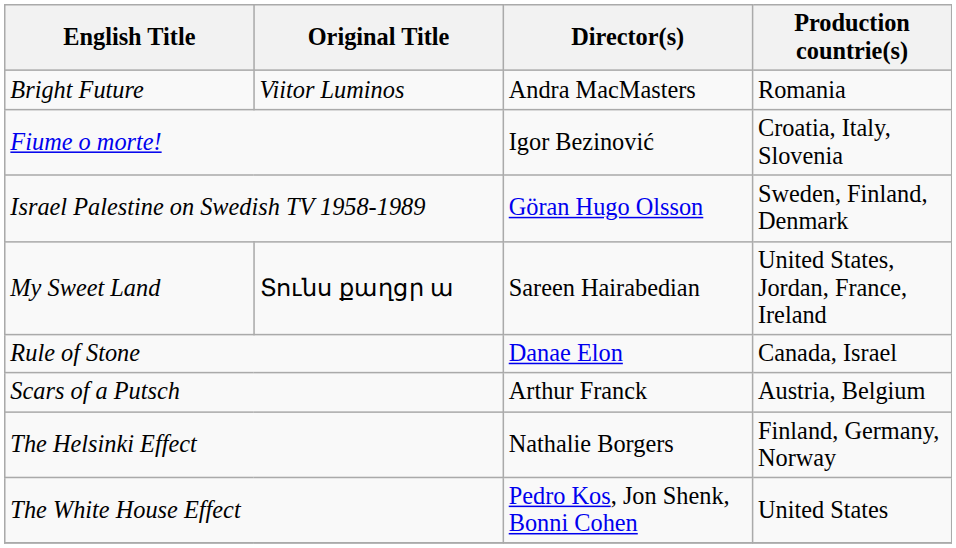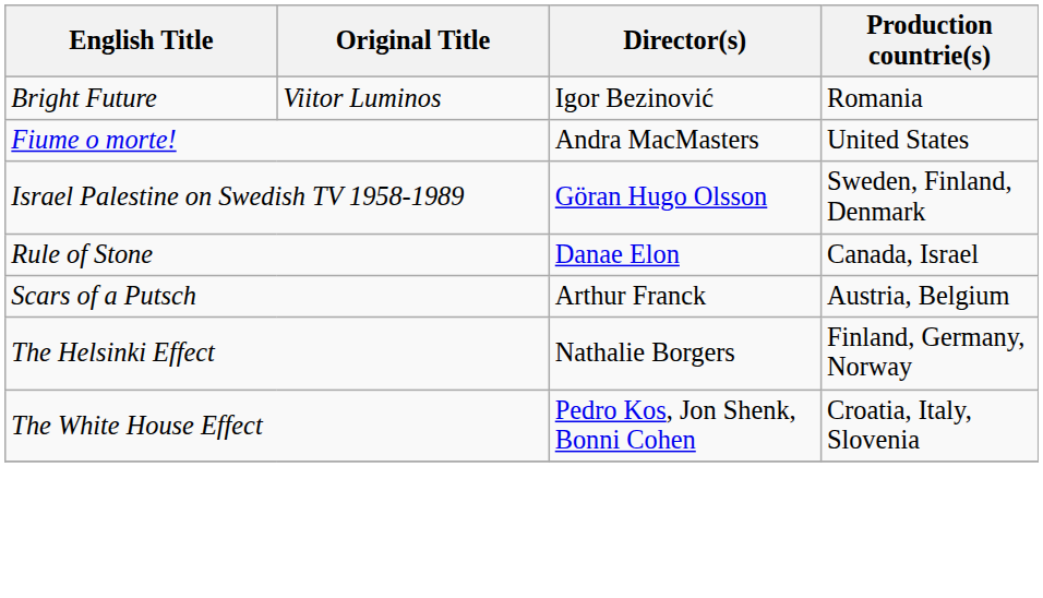Bright Future | Director(s): Andra MacMasters -> Igor Bezinović
Fiume o morte! | Director(s): Igor Bezinović -> Andra MacMasters
Fiume o morte! | Production countrie(s): Croatia, Italy, Slovenia -> United States
- row: My Sweet Land | Տունս քաղցր ա | Sareen Hairabedian | United States, Jordan, France, Ireland
The White House Effect | Production countrie(s): United States -> Croatia, Italy, Slovenia
